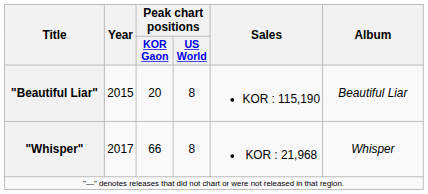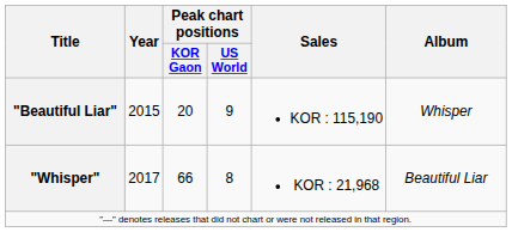"Beautiful Liar" | Peak chart positions / US World: 8 -> 9
"Beautiful Liar" | Album: Beautiful Liar -> Whisper
"Whisper" | Album: Whisper -> Beautiful Liar
